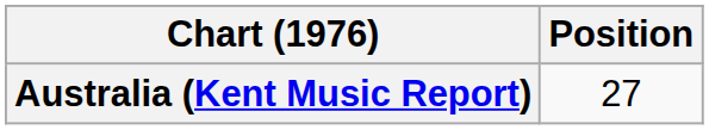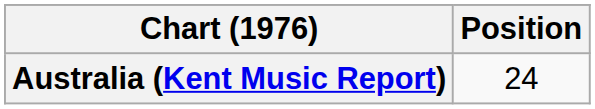Australia (Kent Music Report) | Position: 27 -> 24
